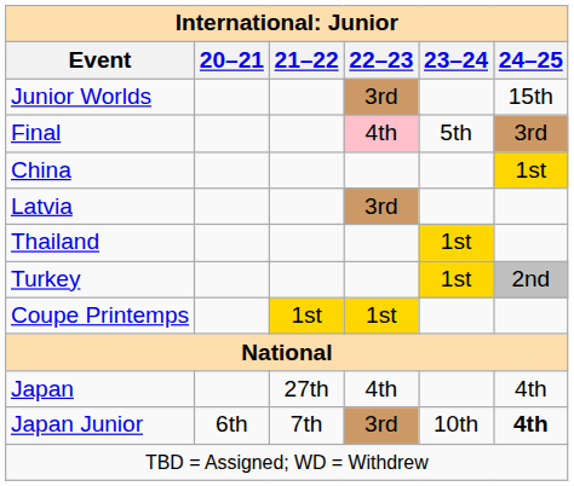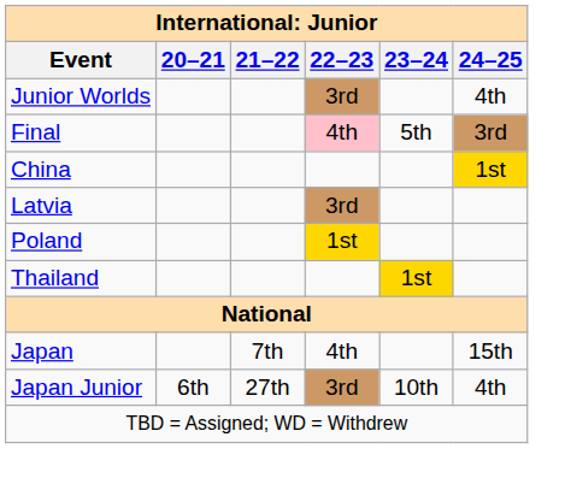Junior Worlds | 24–25: 15th -> 4th
+ row: Poland | 1st
- row: Turkey | 1st | 2nd
- row: Coupe Printemps | 1st | 1st
Japan | 21–22: 27th -> 7th
Japan | 24–25: 4th -> 15th
Japan Junior | 21–22: 7th -> 27th
Japan Junior | 24–25: bold -> normal
